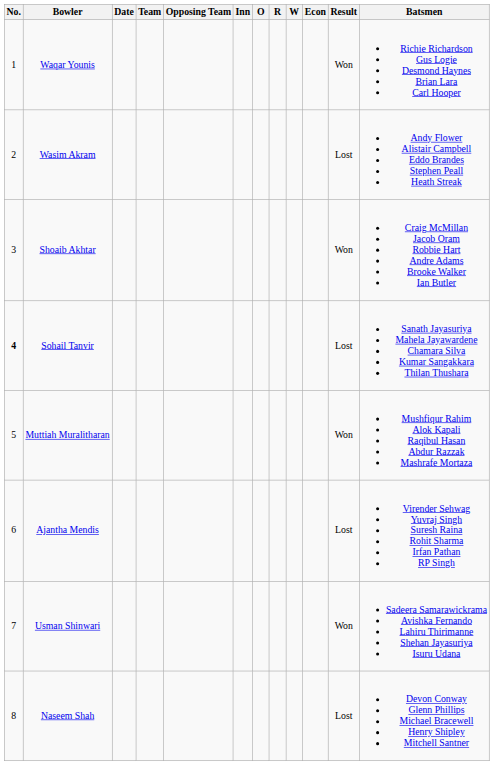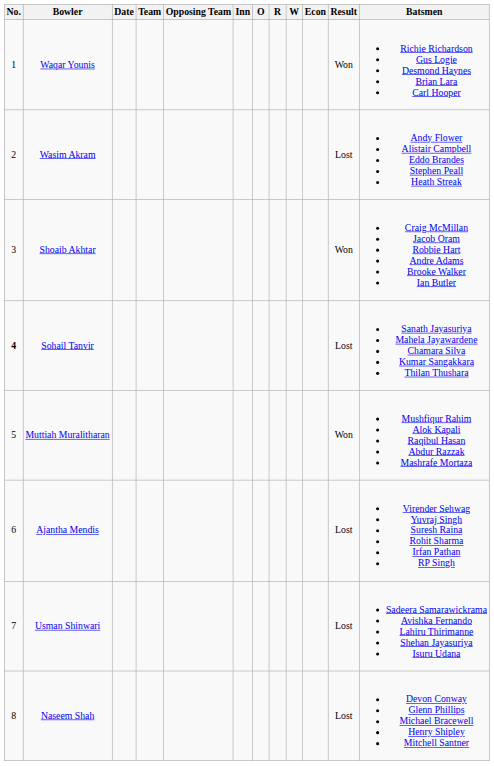Usman Shinwari | Result: Won -> Lost
